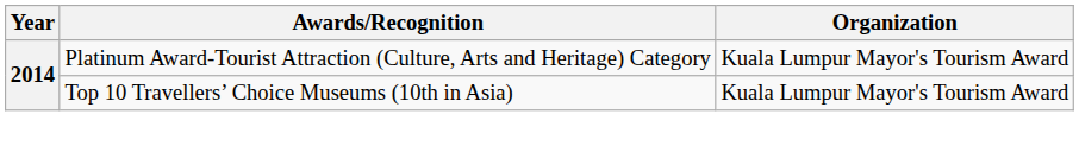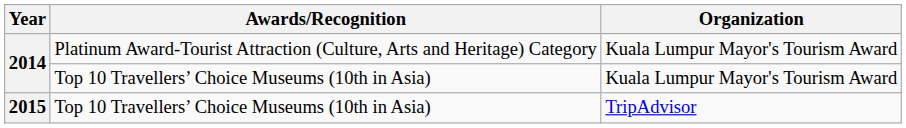+ row: 2015 | Top 10 Travellers’ Choice Museums (10th in Asia) | TripAdvisor
